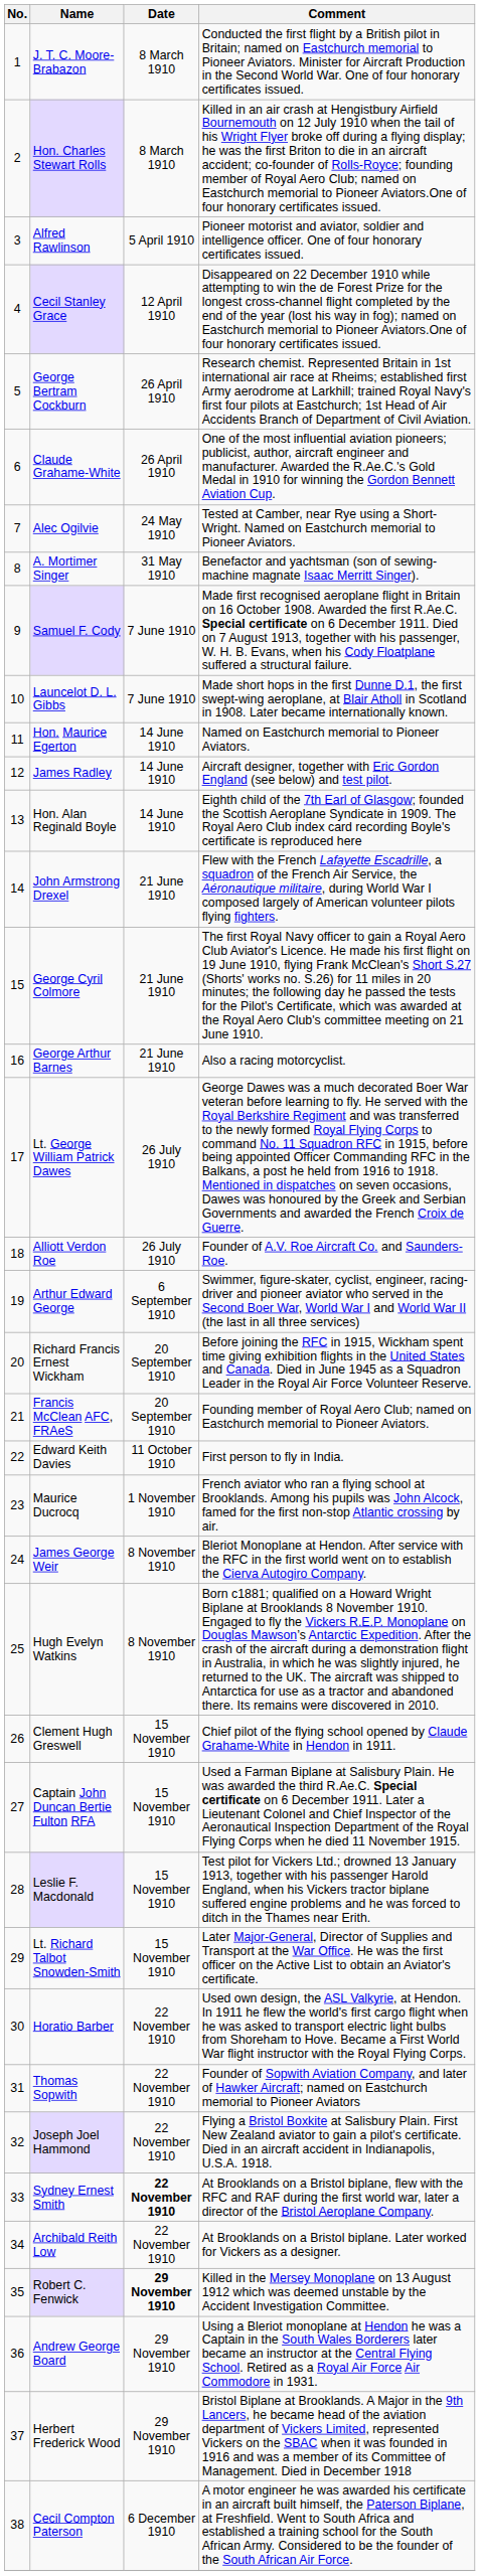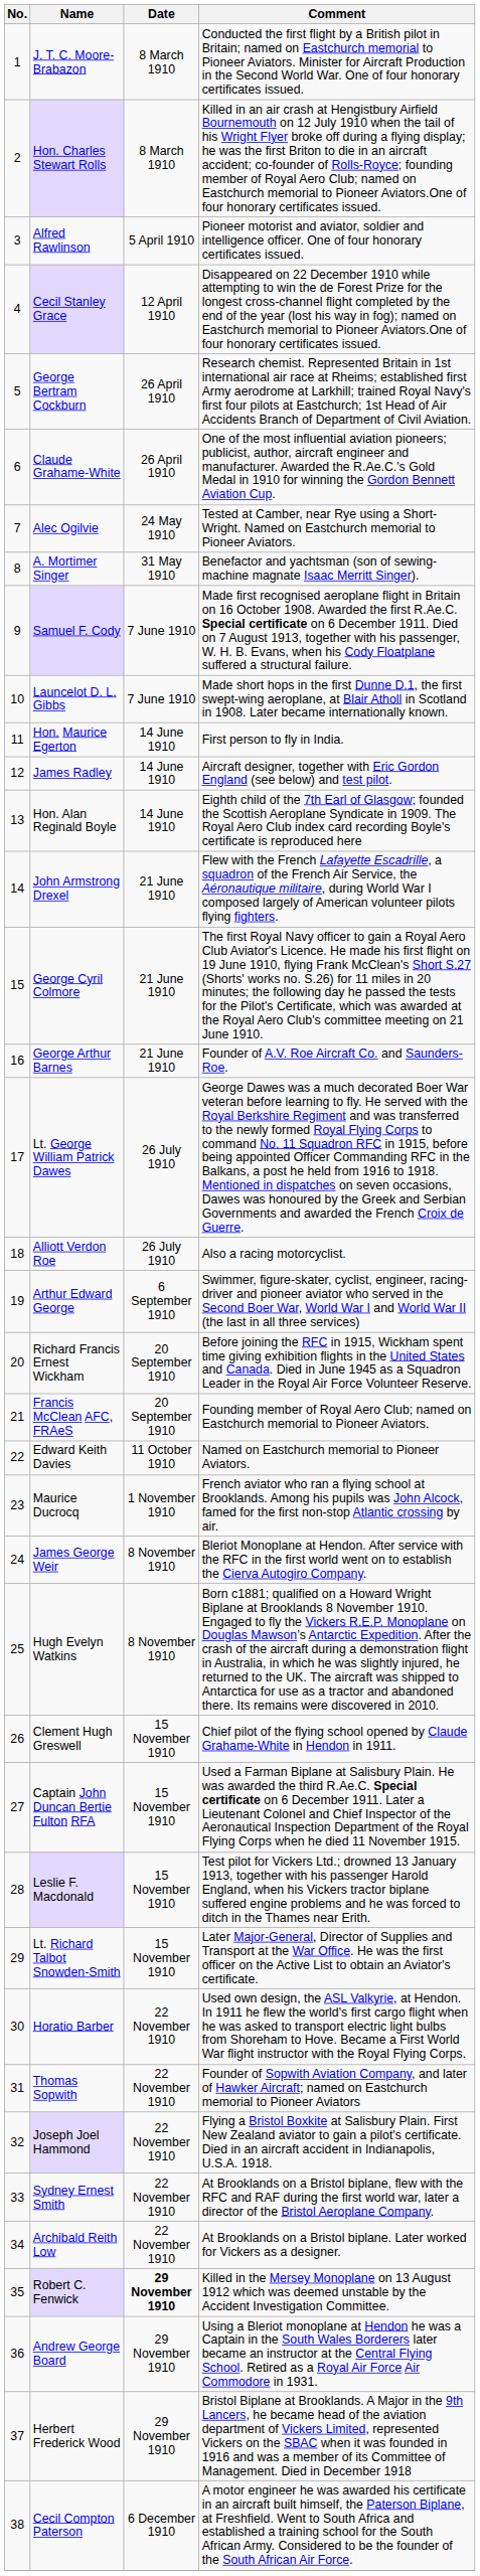Hon. Maurice Egerton | Comment: Named on Eastchurch memorial to Pioneer Aviators. -> First person to fly in India.
George Arthur Barnes | Comment: Also a racing motorcyclist. -> Founder of A.V. Roe Aircraft Co. and Saunders-Roe.
Alliott Verdon Roe | Comment: Founder of A.V. Roe Aircraft Co. and Saunders-Roe. -> Also a racing motorcyclist.
Edward Keith Davies | Comment: First person to fly in India. -> Named on Eastchurch memorial to Pioneer Aviators.
Sydney Ernest Smith | Date: bold -> normal
